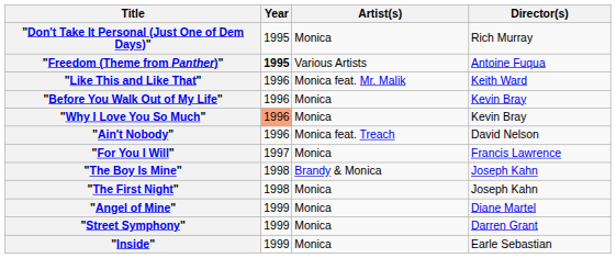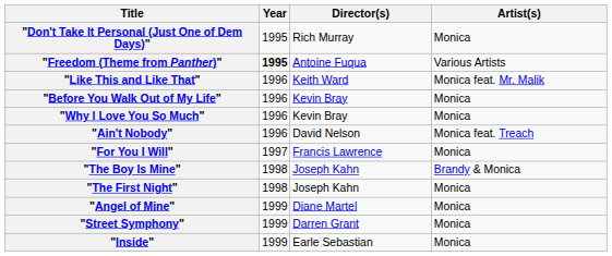columns swapped: Director(s) <-> Artist(s)
"Why I Love You So Much" | Year: lightsalmon background -> no background
